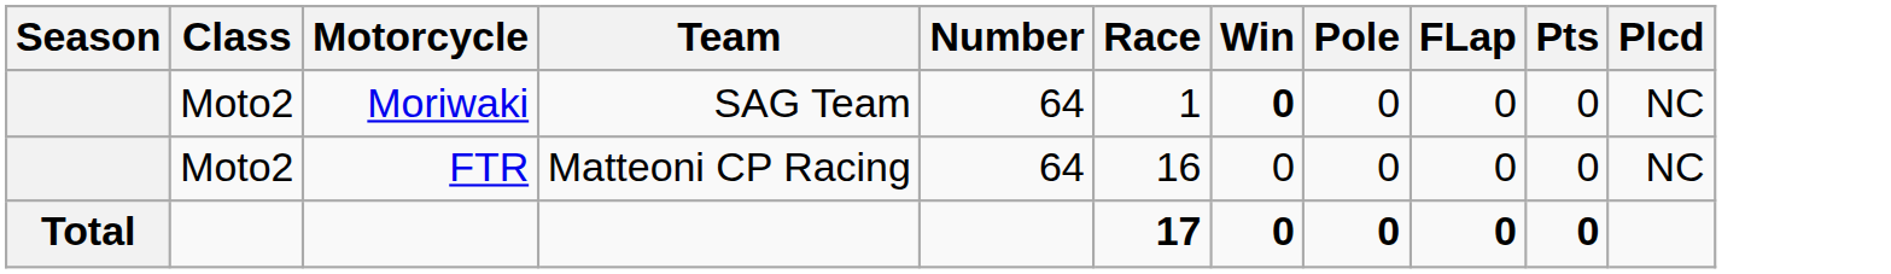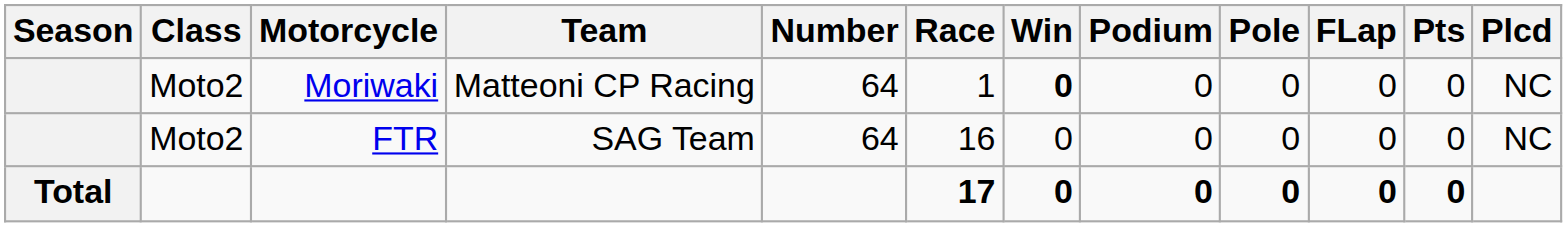+ column: Podium | 0 | 0 | 0
Moriwaki | Team: SAG Team -> Matteoni CP Racing
FTR | Team: Matteoni CP Racing -> SAG Team
